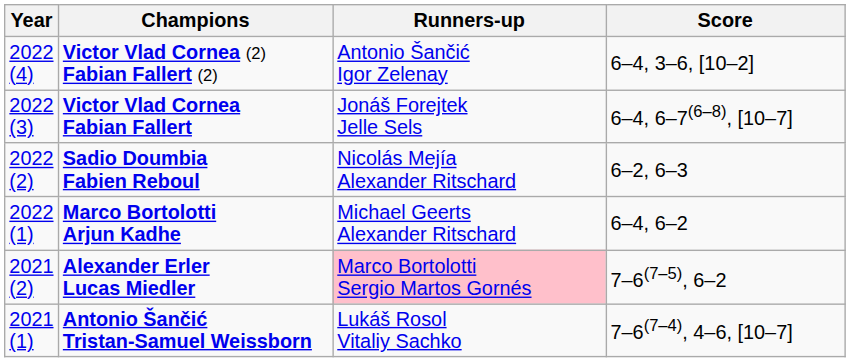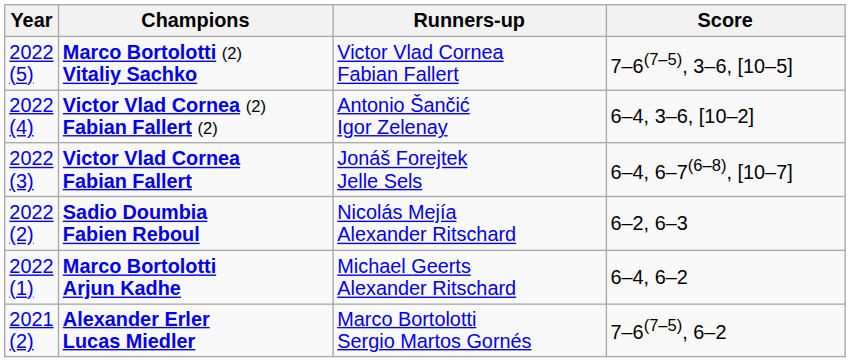+ row: 2022 (5) | Marco Bortolotti (2) Vitaliy Sachko | Victor Vlad Cornea Fabian Fallert | 7–6(7–5), 3–6, [10–5]
Alexander Erler Lucas Miedler | Runners-up: pink background -> no background
- row: 2021 (1) | Antonio Šančić Tristan-Samuel Weissborn | Lukáš Rosol Vitaliy Sachko | 7–6(7–4), 4–6, [10–7]
